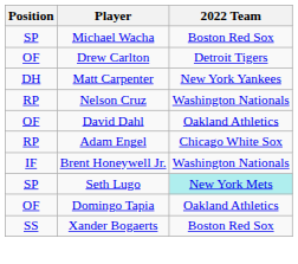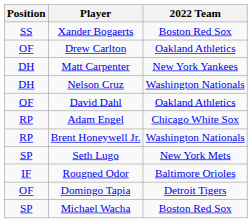rows swapped: Xander Bogaerts <-> Michael Wacha
Drew Carlton | 2022 Team: Detroit Tigers -> Oakland Athletics
Nelson Cruz | Position: RP -> DH
Brent Honeywell Jr. | Position: IF -> RP
Seth Lugo | 2022 Team: paleturquoise background -> no background
+ row: IF | Rougned Odor | Baltimore Orioles
Domingo Tapia | 2022 Team: Oakland Athletics -> Detroit Tigers
